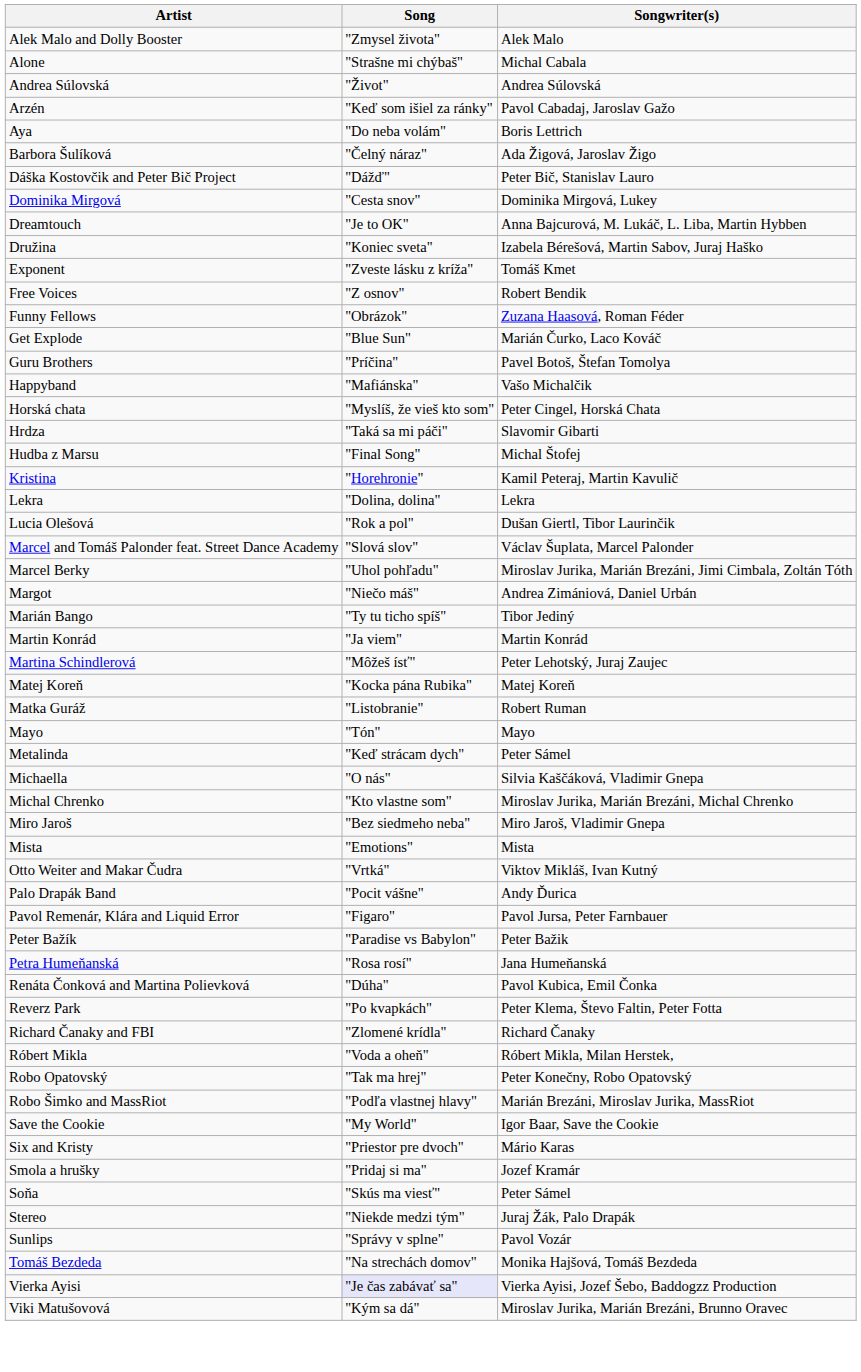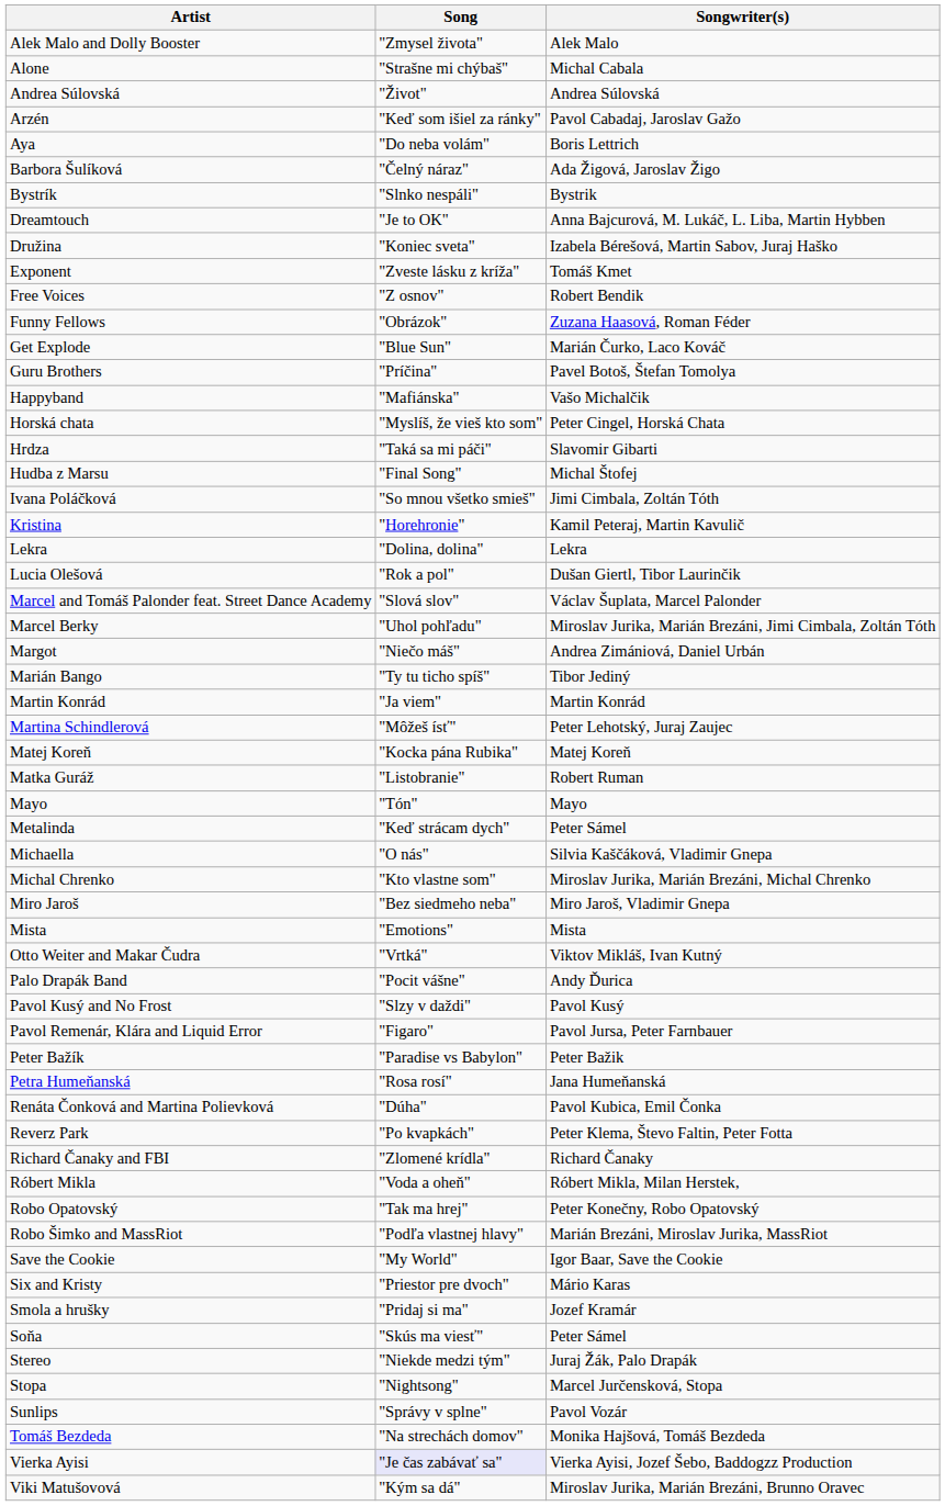+ row: Bystrík | "Slnko nespáli" | Bystrik
- row: Dáška Kostovčik and Peter Bič Project | "Dážď" | Peter Bič, Stanislav Lauro
- row: Dominika Mirgová | "Cesta snov" | Dominika Mirgová, Lukey
+ row: Ivana Poláčková | "So mnou všetko smieš" | Jimi Cimbala, Zoltán Tóth
+ row: Pavol Kusý and No Frost | "Slzy v daždi" | Pavol Kusý
+ row: Stopa | "Nightsong" | Marcel Jurčensková, Stopa
